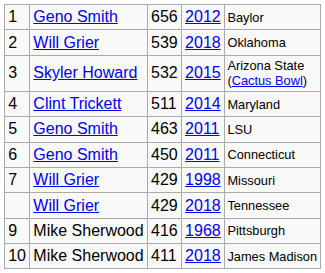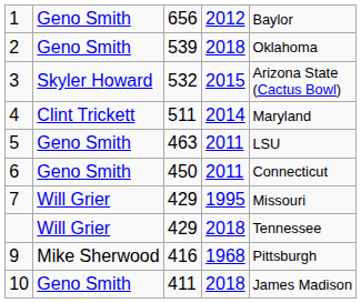2 | column 2: Will Grier -> Geno Smith
7 | column 4: 1998 -> 1995
10 | column 2: Mike Sherwood -> Geno Smith
